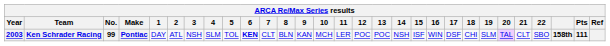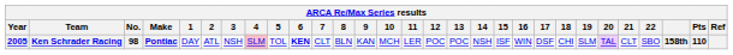Ken Schrader Racing | Year: 2003 -> 2005
Ken Schrader Racing | No.: 99 -> 98
Ken Schrader Racing | 4: no background -> pink background
Ken Schrader Racing | Pts: 111 -> 110
